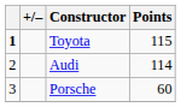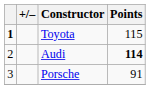Audi | Points: normal -> bold
Porsche | Points: 60 -> 91
